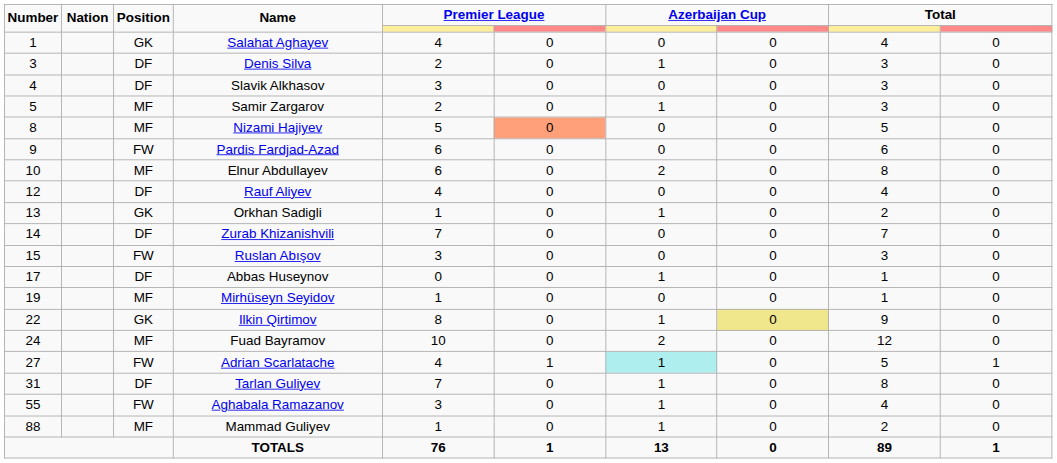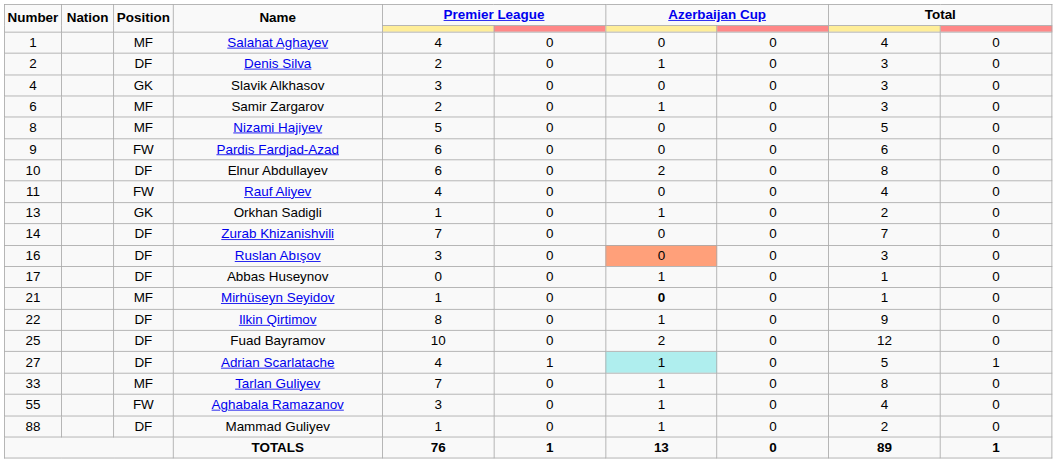Salahat Aghayev | Position: GK -> MF
Denis Silva | Number: 3 -> 2
Slavik Alkhasov | Position: DF -> GK
Samir Zargarov | Number: 5 -> 6
Nizami Hajiyev | column 6: lightsalmon background -> no background
Elnur Abdullayev | Position: MF -> DF
Rauf Aliyev | Number: 12 -> 11
Rauf Aliyev | Position: DF -> FW
Ruslan Abışov | Number: 15 -> 16
Ruslan Abışov | Position: FW -> DF
Ruslan Abışov | column 7: no background -> lightsalmon background
Mirhüseyn Seyidov | Number: 19 -> 21
Mirhüseyn Seyidov | column 7: normal -> bold
Ilkin Qirtimov | Position: GK -> DF
Ilkin Qirtimov | column 8: khaki background -> no background
Fuad Bayramov | Number: 24 -> 25
Fuad Bayramov | Position: MF -> DF
Adrian Scarlatache | Position: FW -> DF
Tarlan Guliyev | Number: 31 -> 33
Tarlan Guliyev | Position: DF -> MF
Mammad Guliyev | Position: MF -> DF
